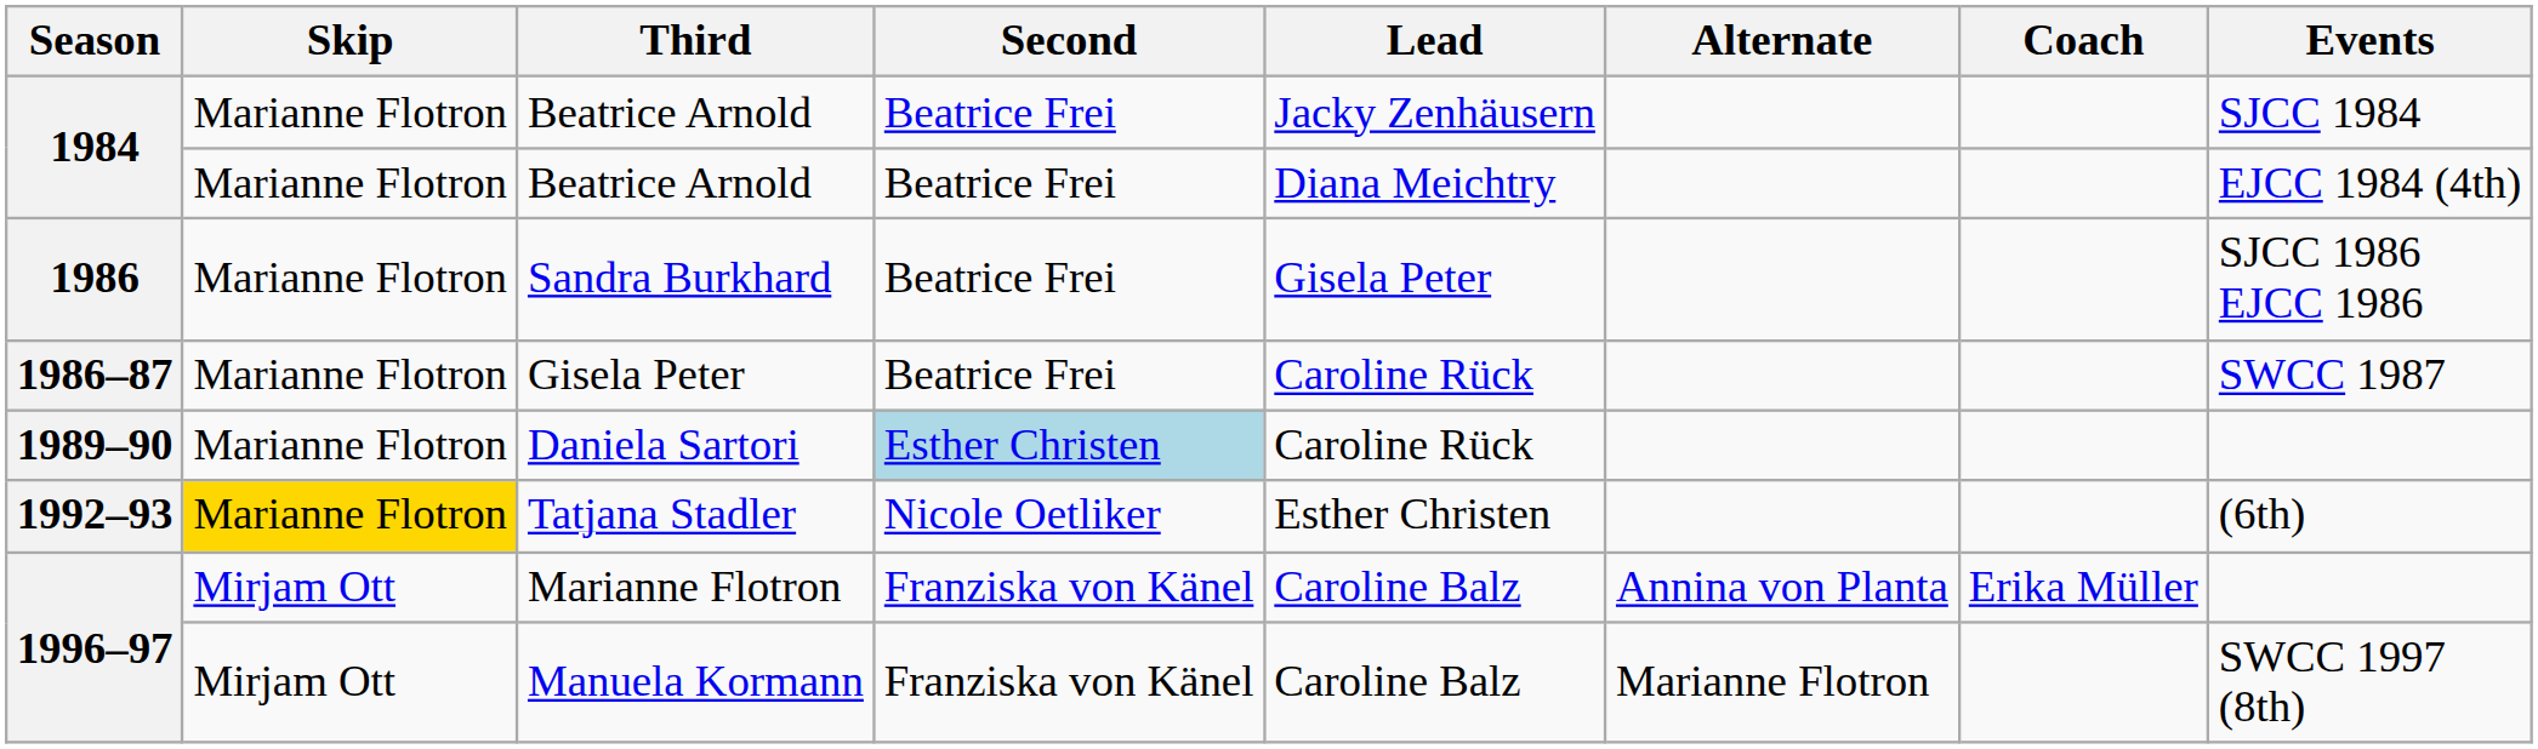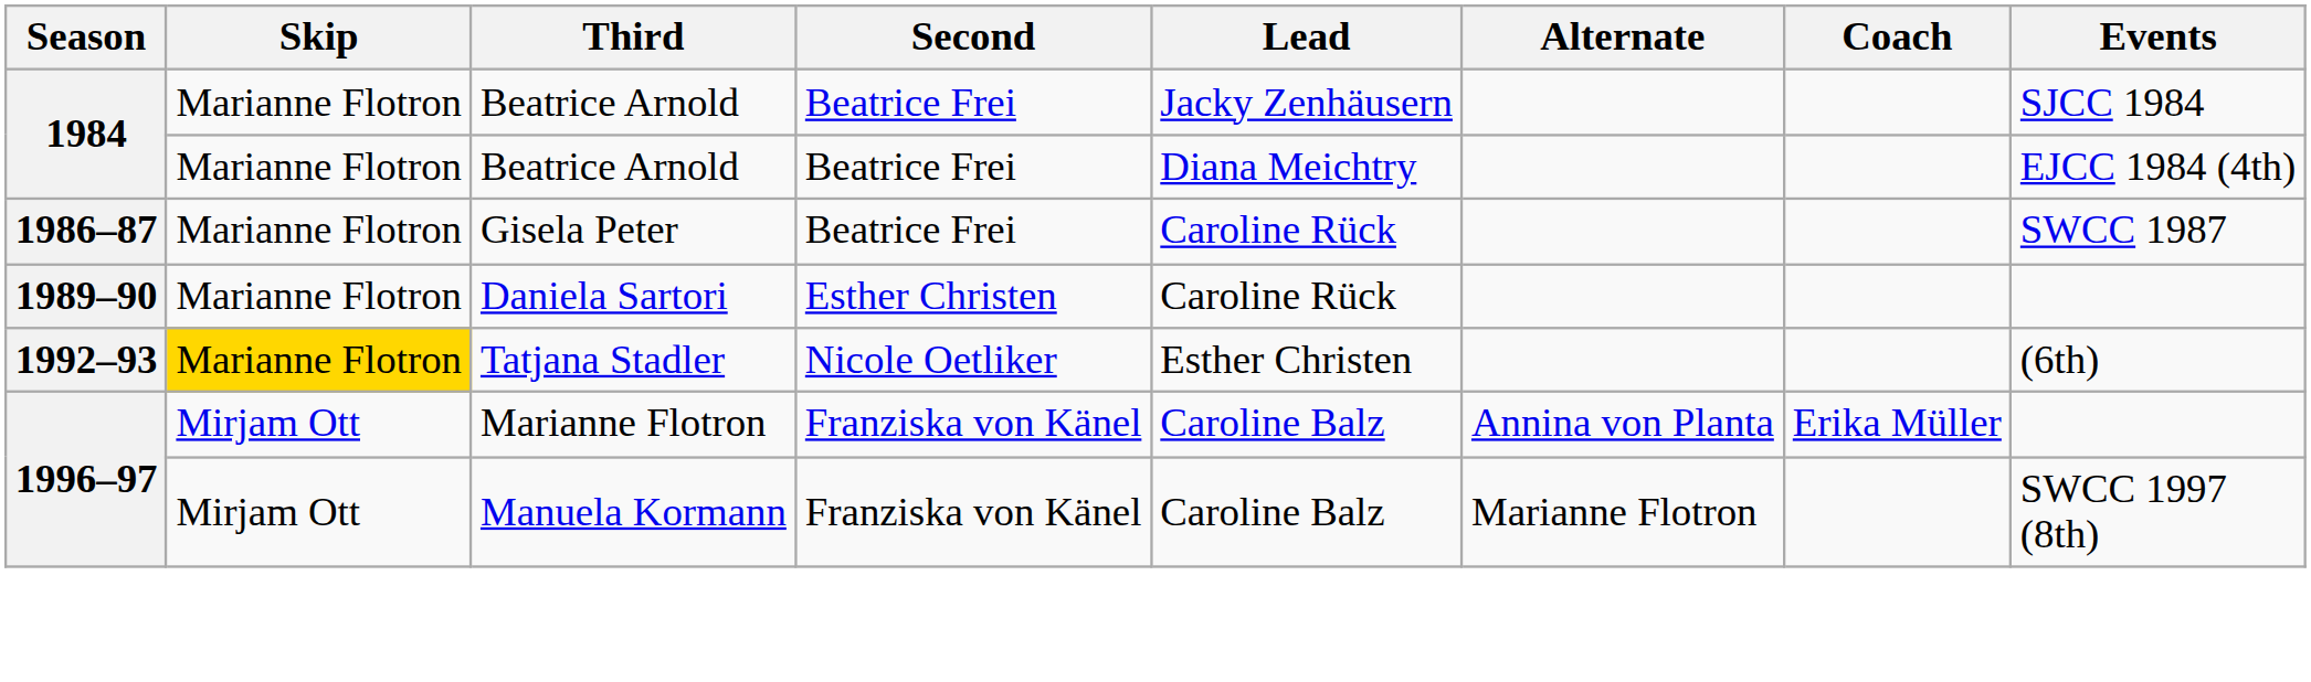- row: 1986 | Marianne Flotron | Sandra Burkhard | Beatrice Frei | Gisela Peter | SJCC 1986 EJCC 1986
Daniela Sartori | Second: lightblue background -> no background
